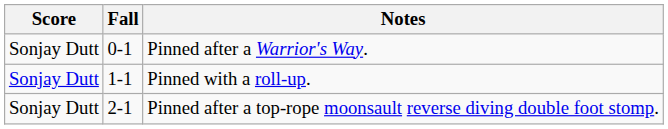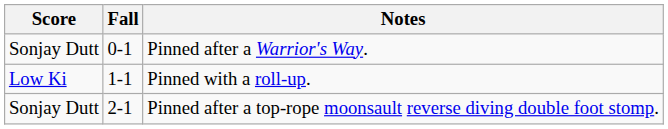Pinned with a roll-up. | Score: Sonjay Dutt -> Low Ki
